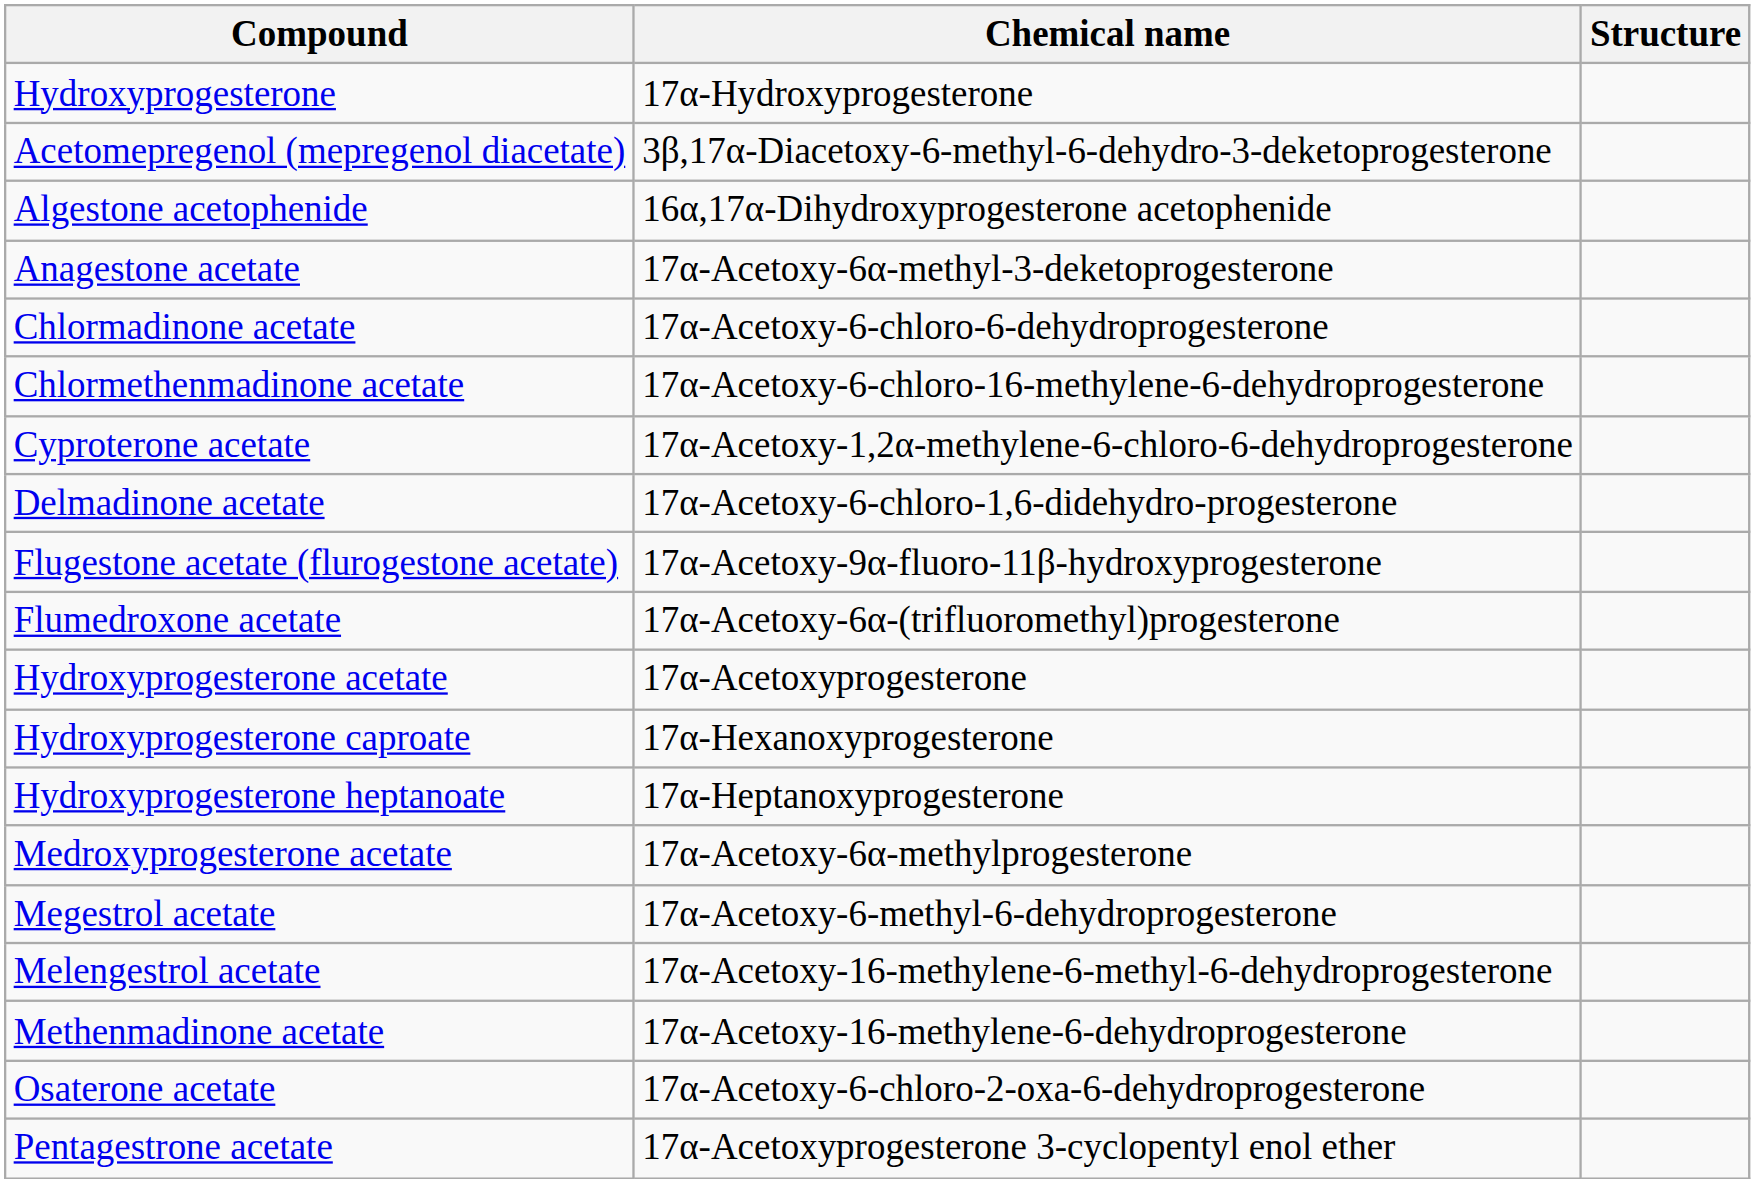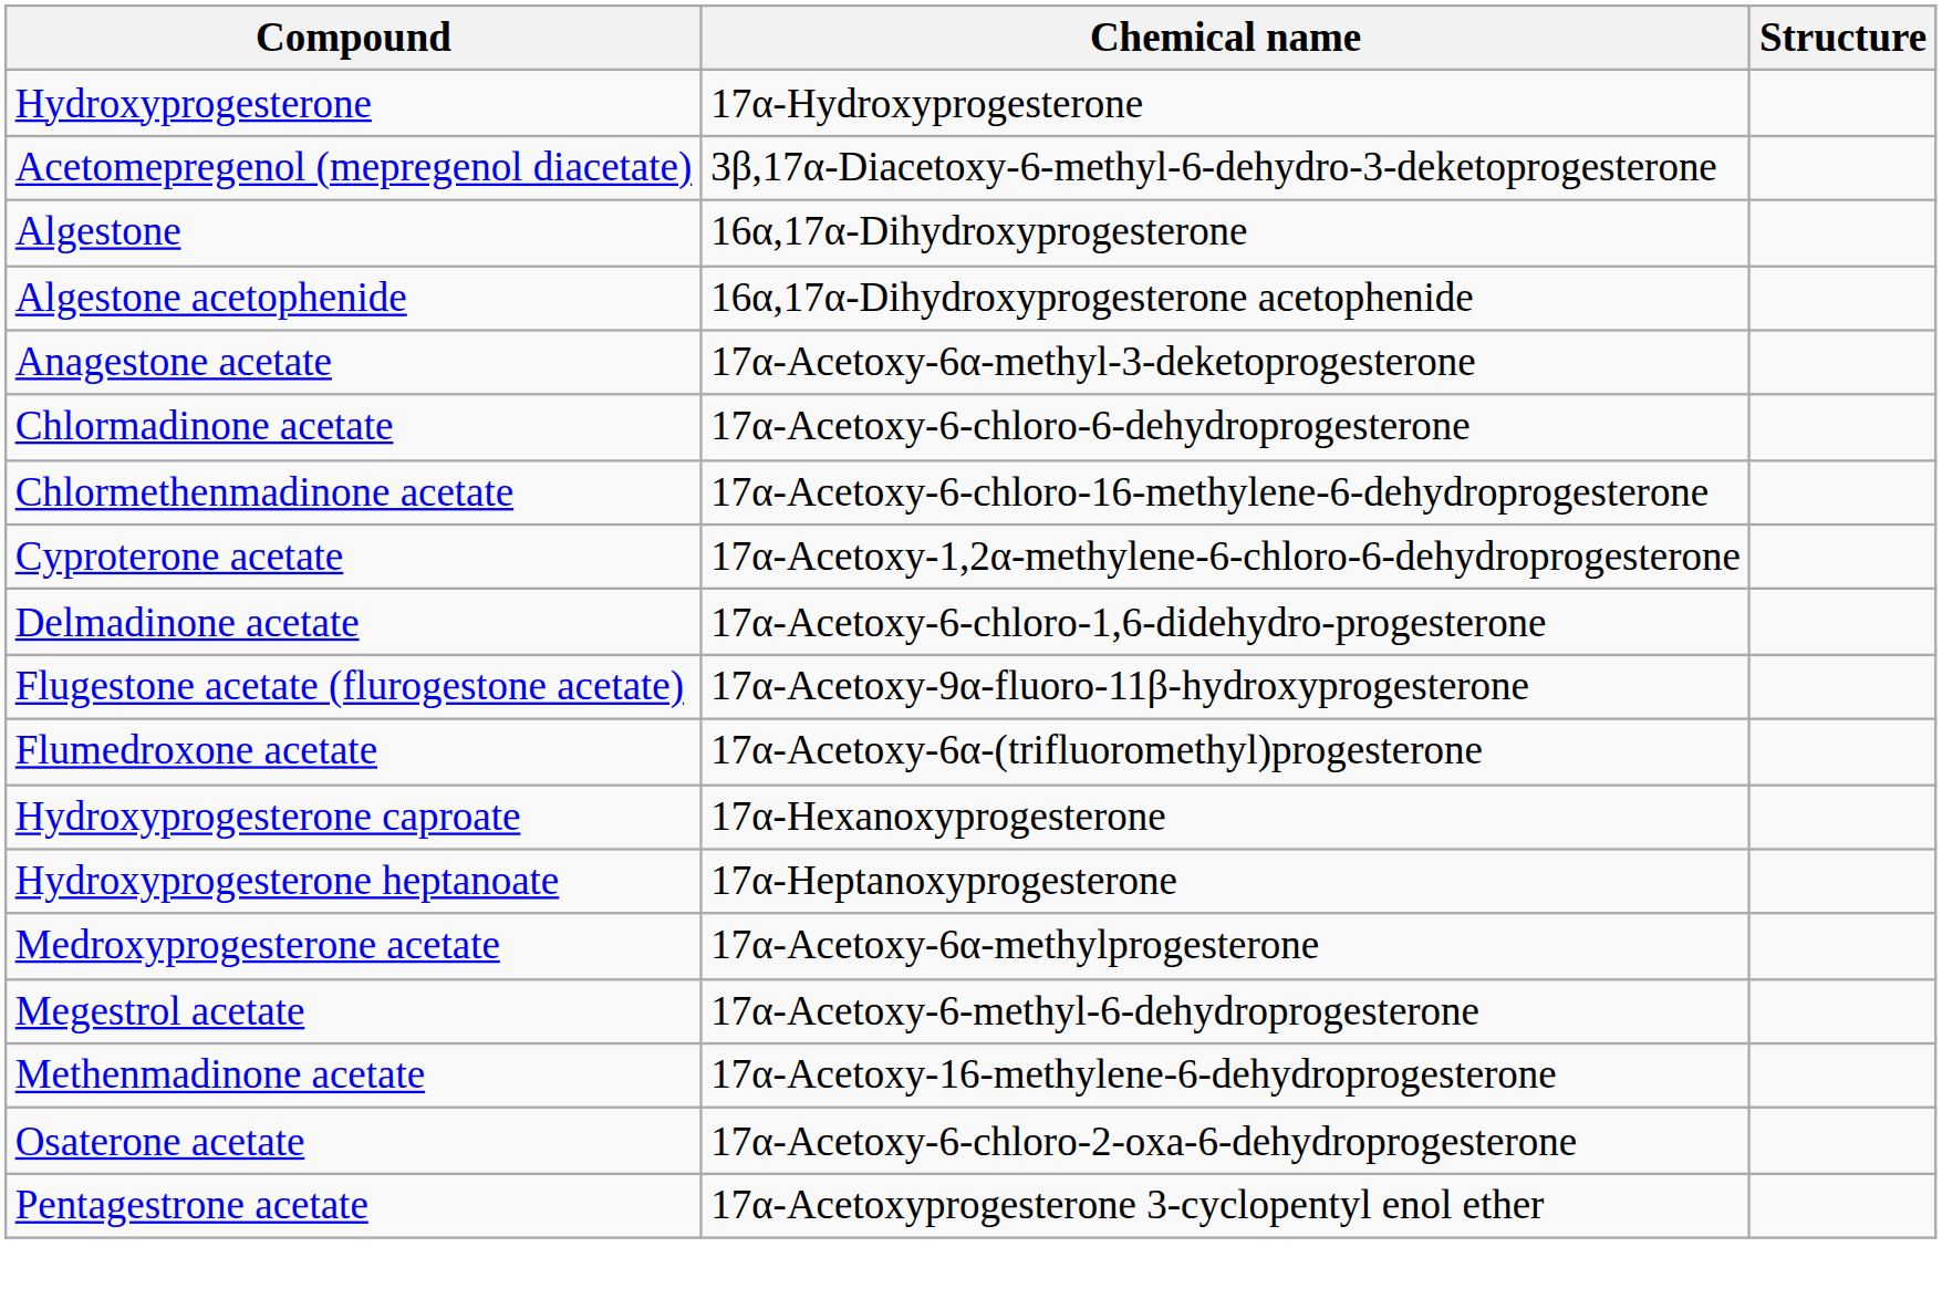+ row: Algestone | 16α,17α-Dihydroxyprogesterone
- row: Hydroxyprogesterone acetate | 17α-Acetoxyprogesterone
- row: Melengestrol acetate | 17α-Acetoxy-16-methylene-6-methyl-6-dehydroprogesterone
